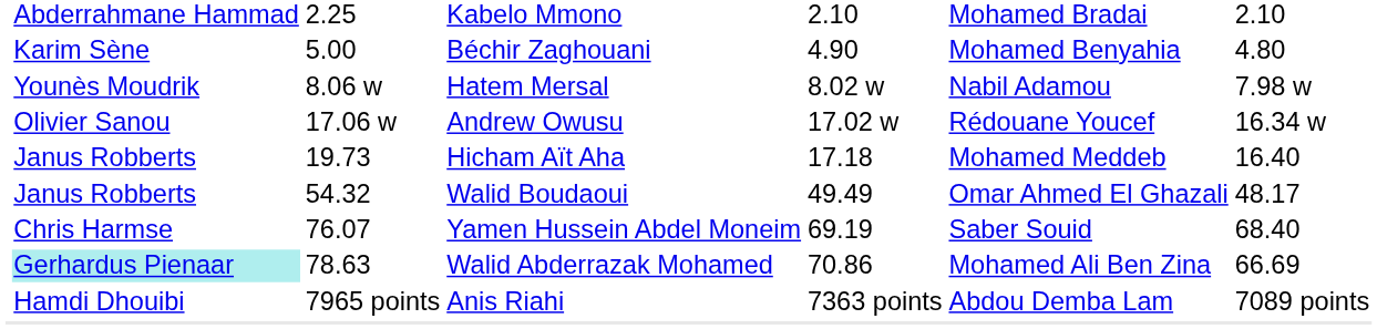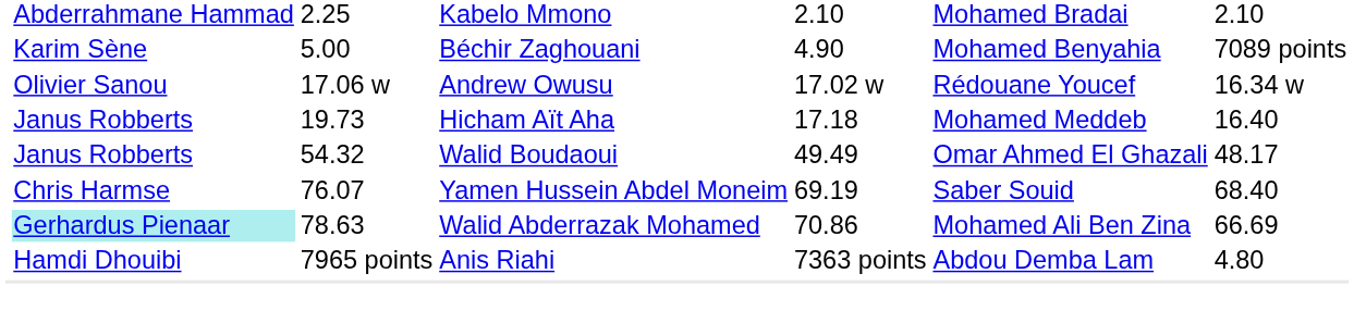Béchir Zaghouani | column 7: 4.80 -> 7089 points
- row: Younès Moudrik | 8.06 w | Hatem Mersal | 8.02 w | Nabil Adamou | 7.98 w
Anis Riahi | column 7: 7089 points -> 4.80
